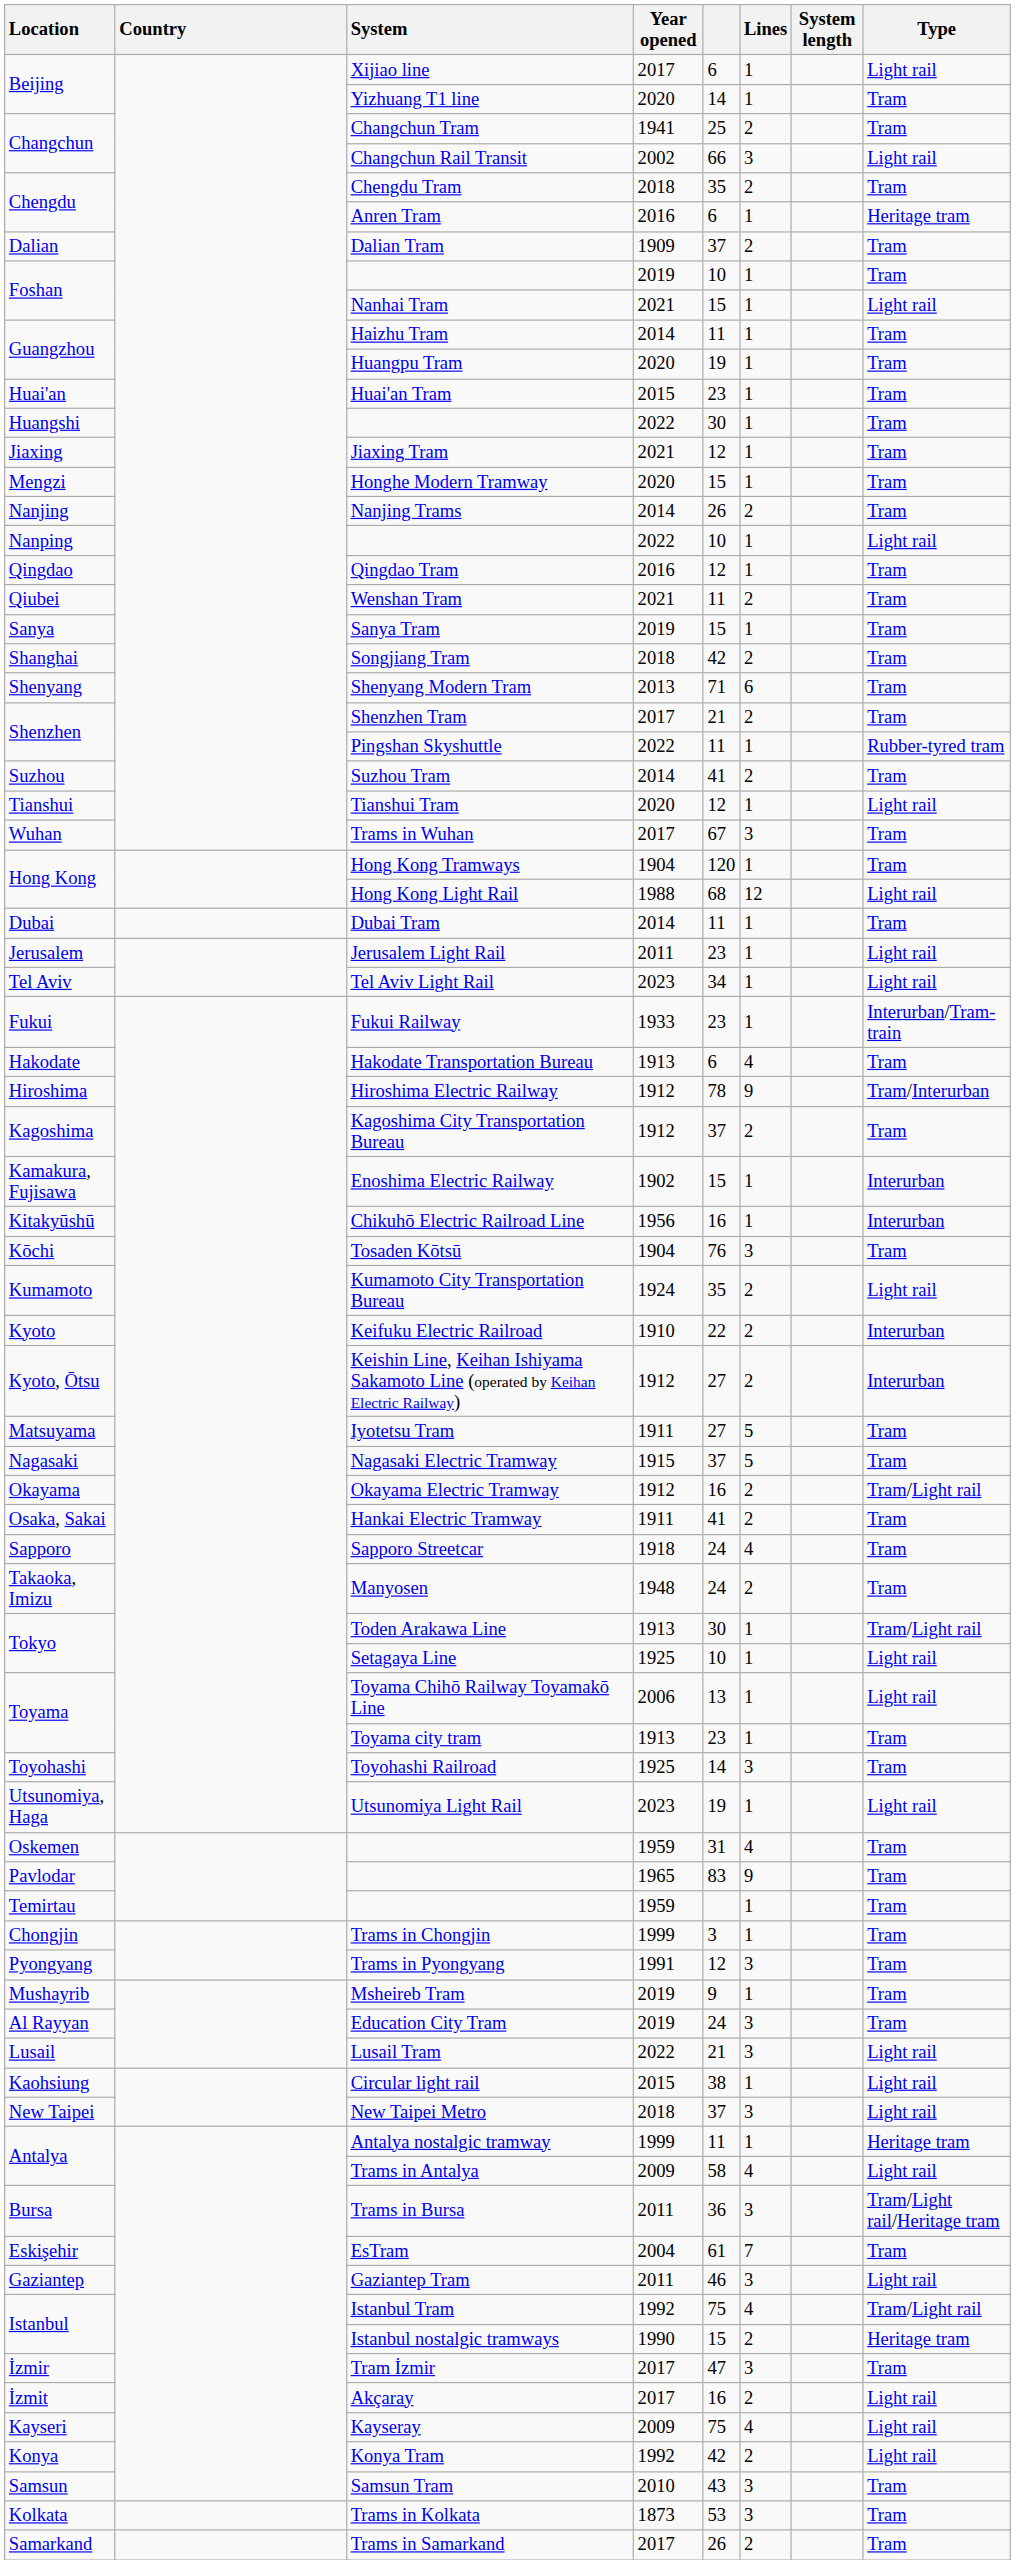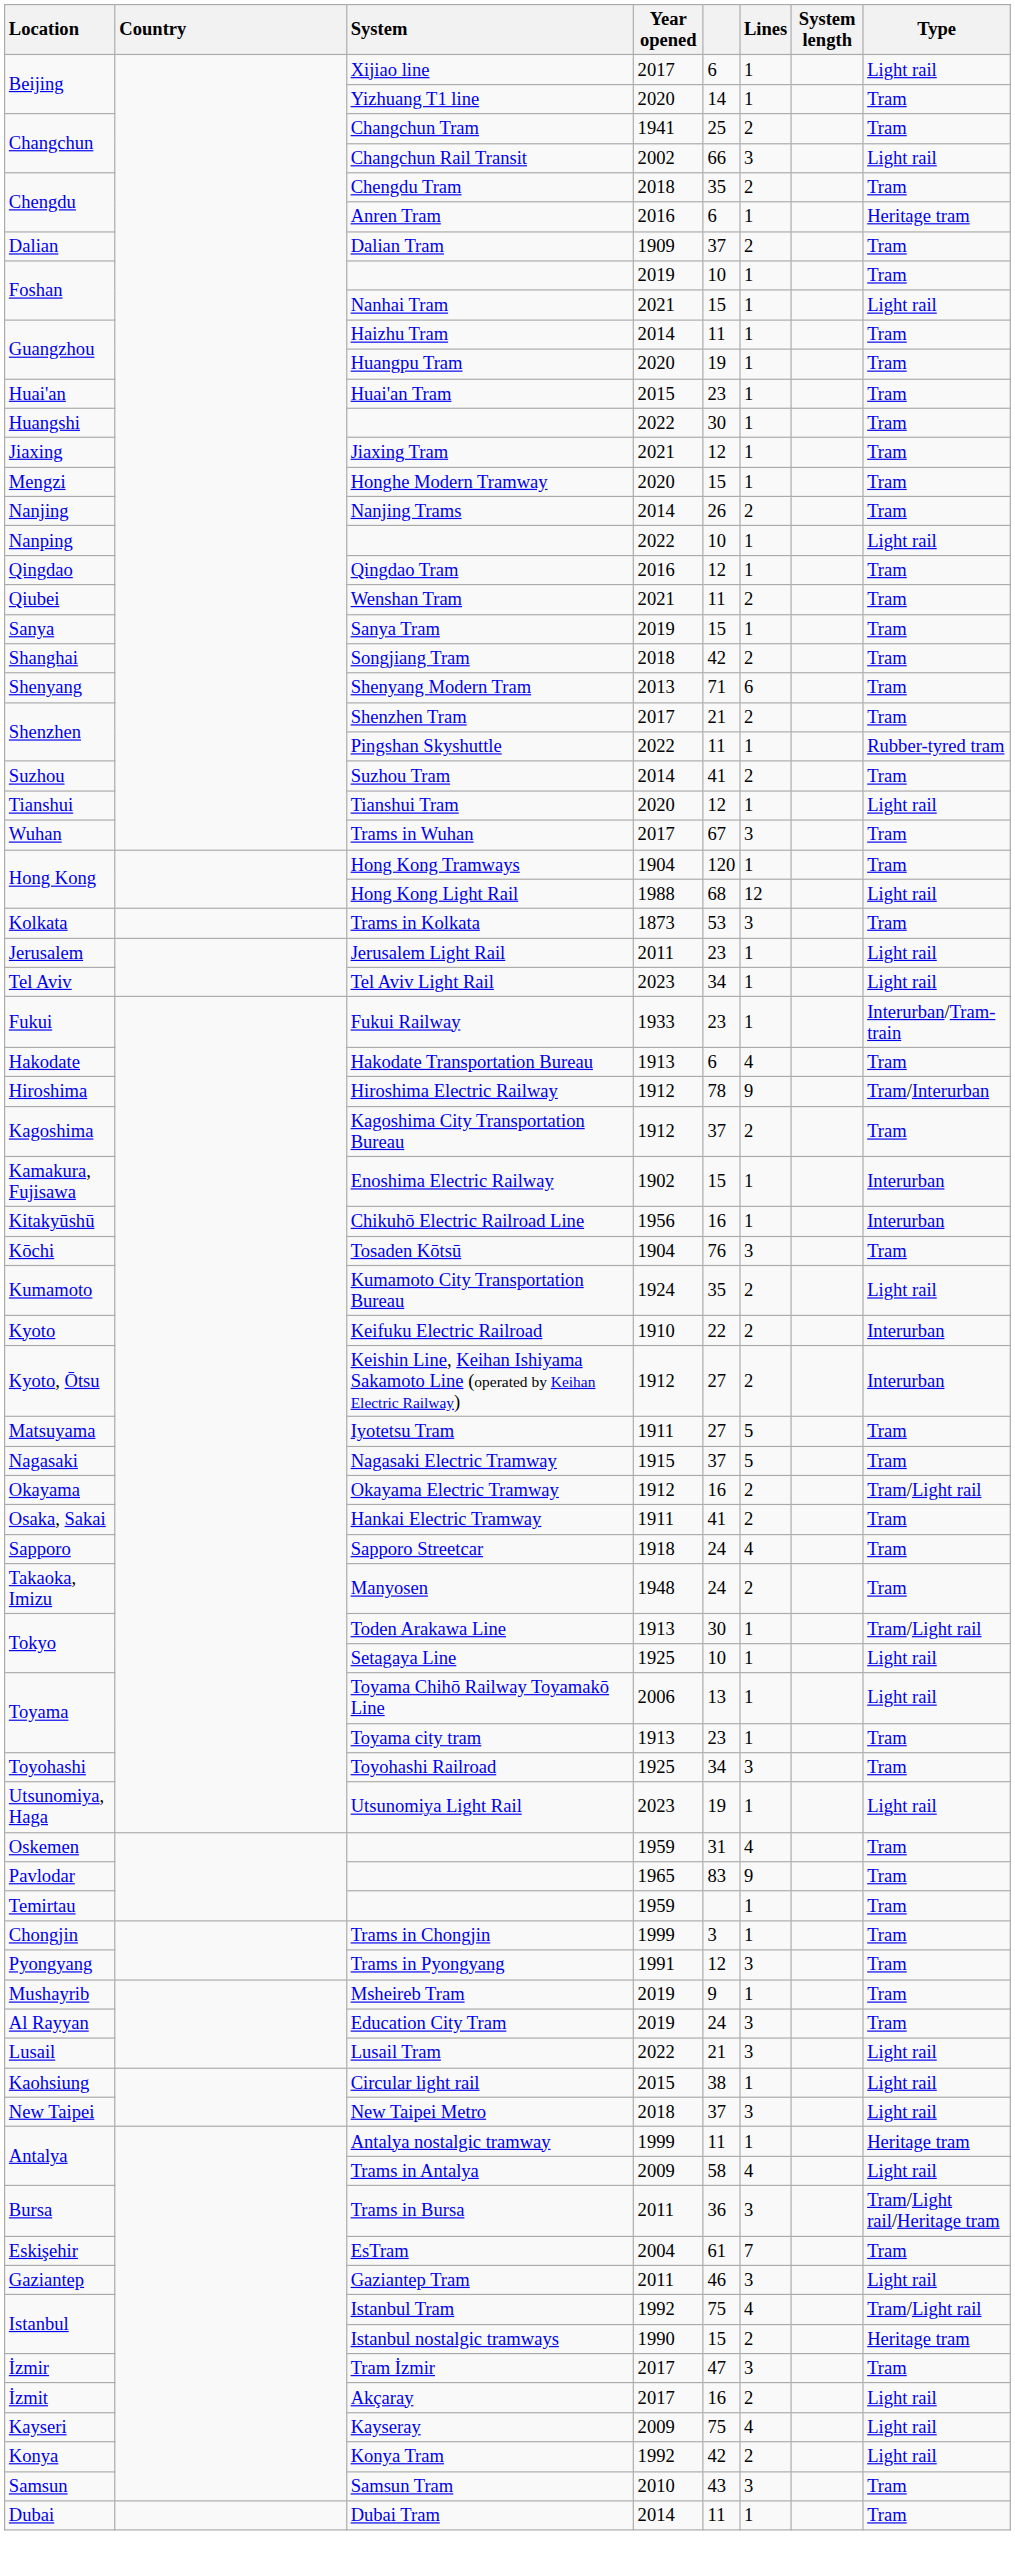rows swapped: Trams in Kolkata <-> Dubai Tram
Toyohashi Railroad | column 5: 14 -> 34
- row: Samarkand | Trams in Samarkand | 2017 | 26 | 2 | Tram
